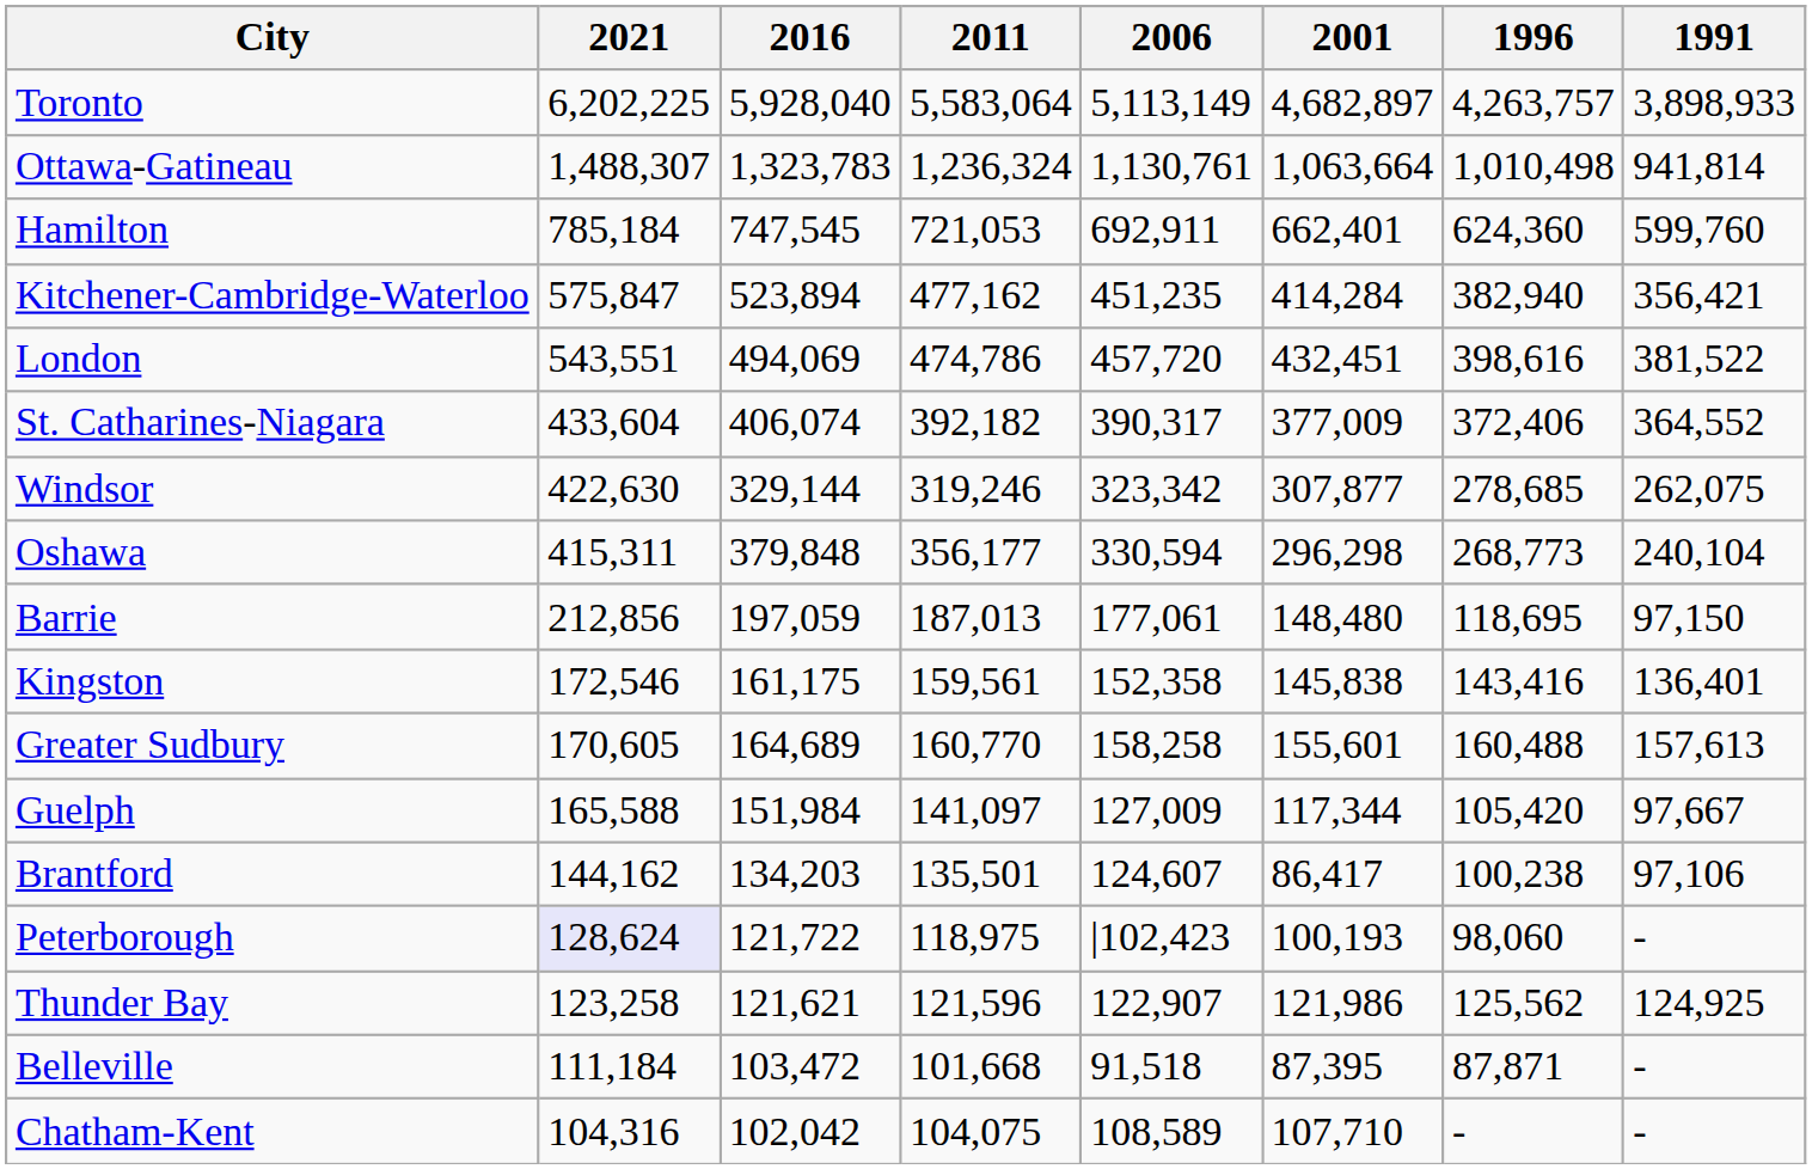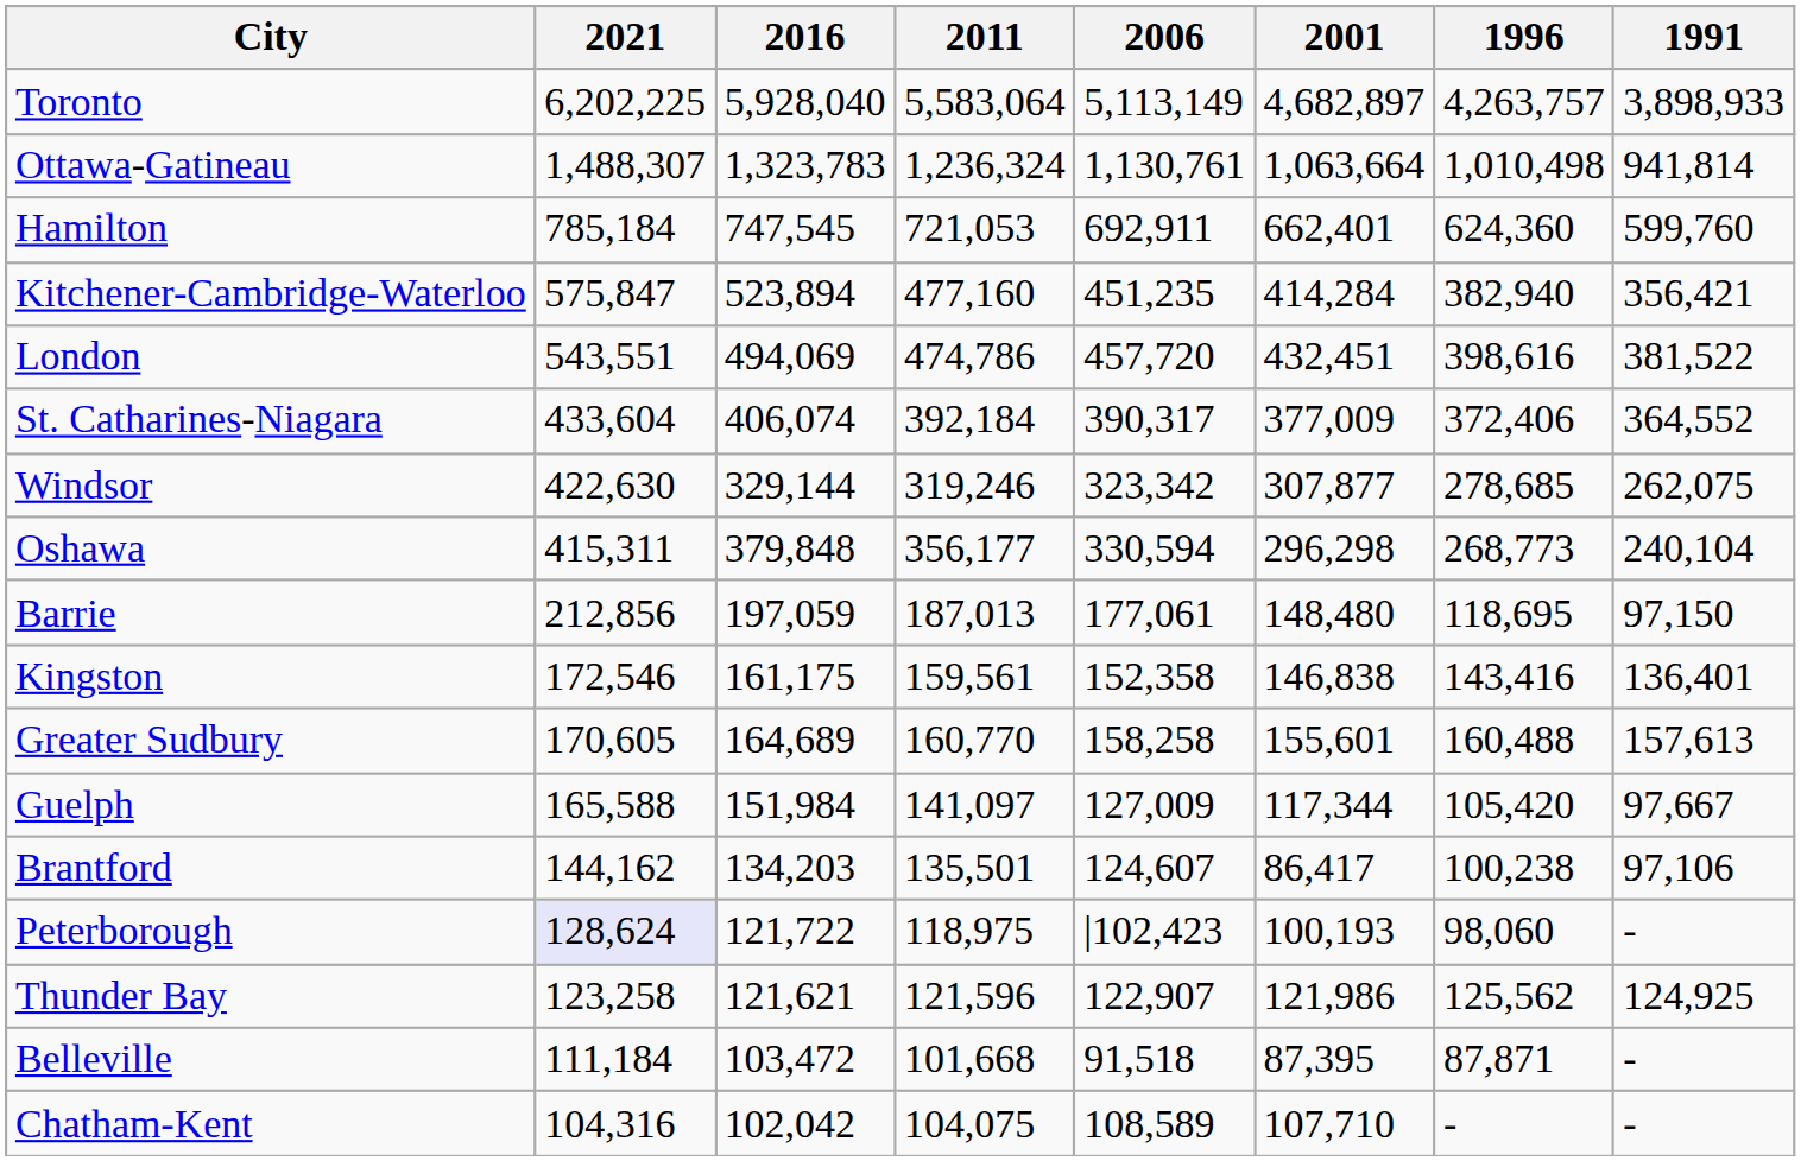Kitchener-Cambridge-Waterloo | 2011: 477,162 -> 477,160
St. Catharines-Niagara | 2011: 392,182 -> 392,184
Kingston | 2001: 145,838 -> 146,838
